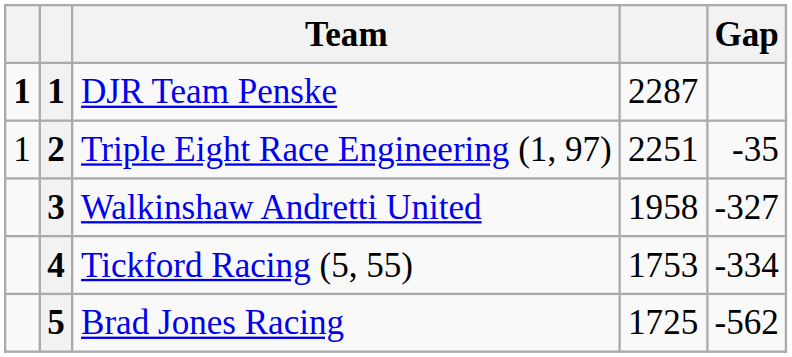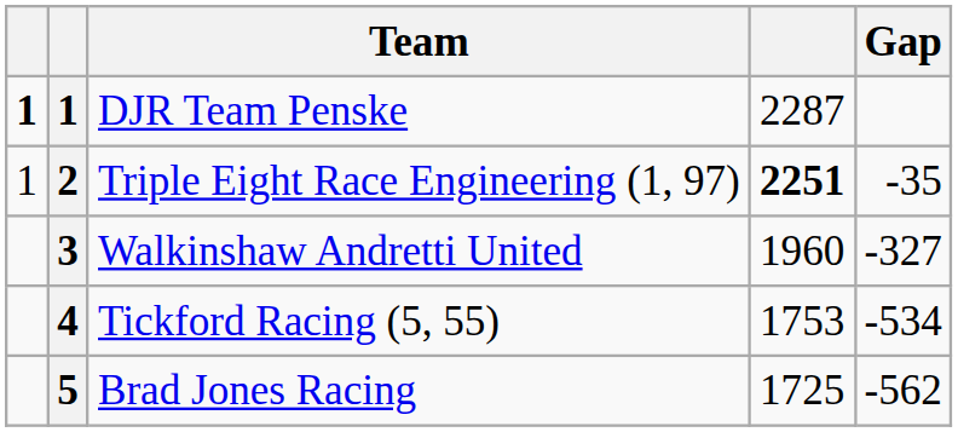Triple Eight Race Engineering (1, 97) | column 4: normal -> bold
Walkinshaw Andretti United | column 4: 1958 -> 1960
Tickford Racing (5, 55) | Gap: -334 -> -534
